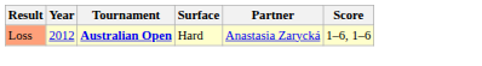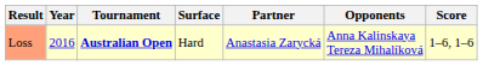+ column: Opponents | Anna Kalinskaya Tereza Mihalíková
Loss | Year: 2012 -> 2016
